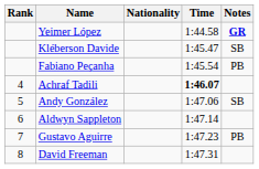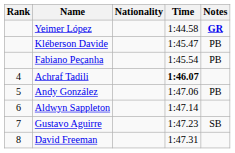Kléberson Davide | Notes: SB -> PB
Andy González | Notes: SB -> PB
Gustavo Aguirre | Notes: PB -> SB
